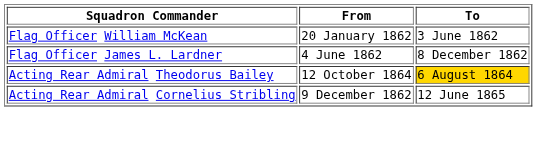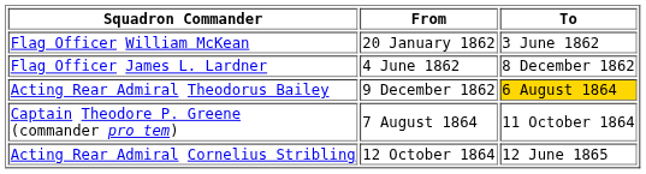Acting Rear Admiral Theodorus Bailey | From: 12 October 1864 -> 9 December 1862
+ row: Captain Theodore P. Greene (commander pro tem) | 7 August 1864 | 11 October 1864
Acting Rear Admiral Cornelius Stribling | From: 9 December 1862 -> 12 October 1864
